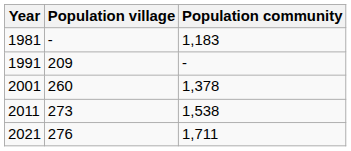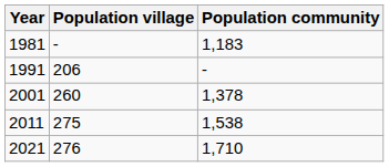1991 | Population village: 209 -> 206
2011 | Population village: 273 -> 275
2021 | Population community: 1,711 -> 1,710
